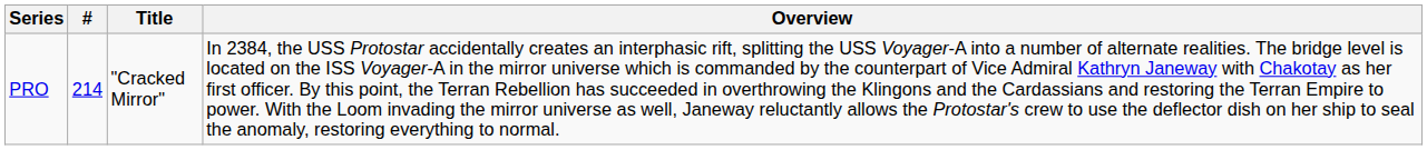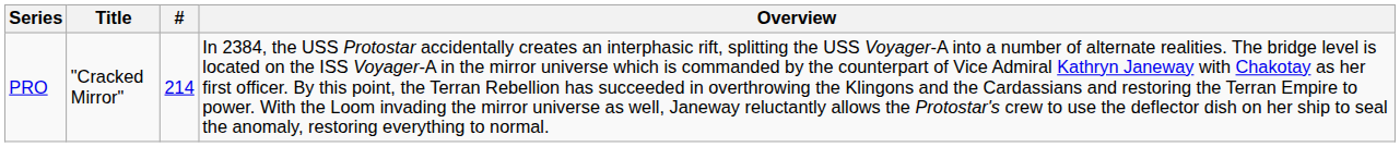columns swapped: # <-> Title
